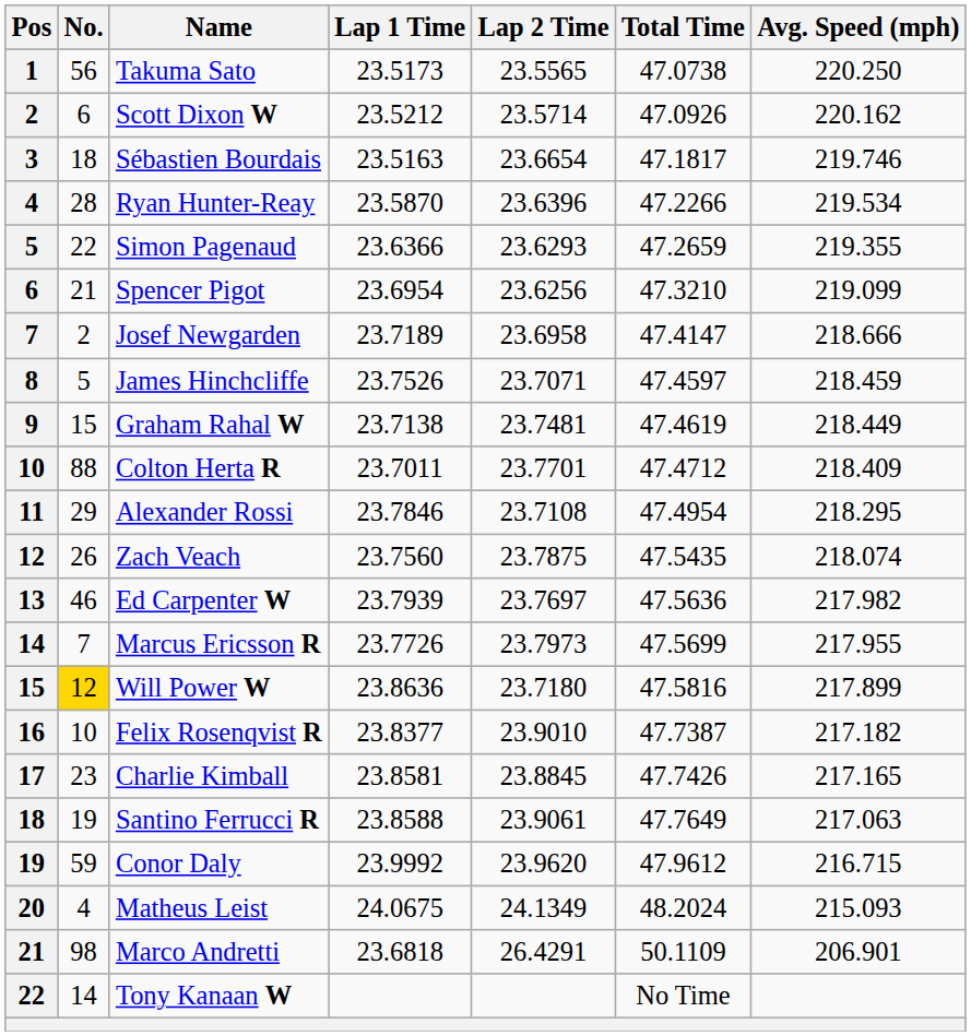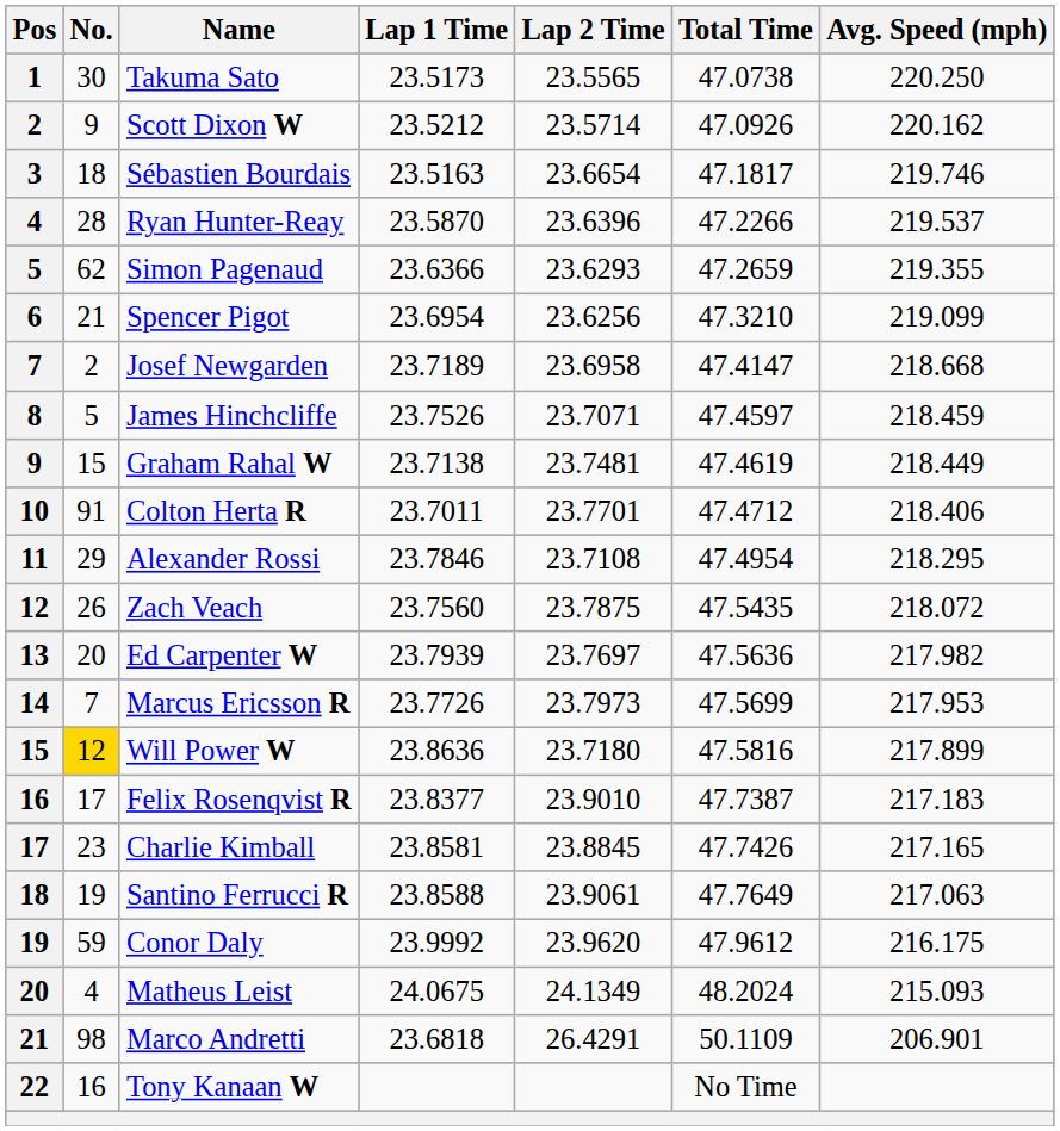Takuma Sato | No.: 56 -> 30
Scott Dixon W | No.: 6 -> 9
Ryan Hunter-Reay | Avg. Speed (mph): 219.534 -> 219.537
Simon Pagenaud | No.: 22 -> 62
Josef Newgarden | Avg. Speed (mph): 218.666 -> 218.668
Colton Herta R | No.: 88 -> 91
Colton Herta R | Avg. Speed (mph): 218.409 -> 218.406
Zach Veach | Avg. Speed (mph): 218.074 -> 218.072
Ed Carpenter W | No.: 46 -> 20
Marcus Ericsson R | Avg. Speed (mph): 217.955 -> 217.953
Felix Rosenqvist R | No.: 10 -> 17
Felix Rosenqvist R | Avg. Speed (mph): 217.182 -> 217.183
Conor Daly | Avg. Speed (mph): 216.715 -> 216.175
Tony Kanaan W | No.: 14 -> 16
